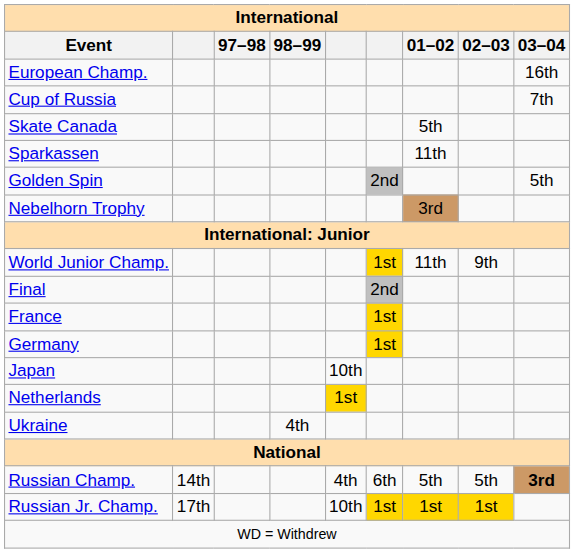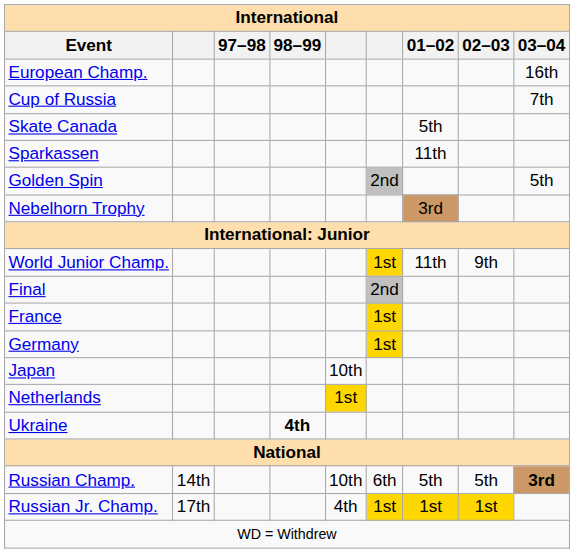Ukraine | 98–99: normal -> bold
Russian Champ. | column 5: 4th -> 10th
Russian Jr. Champ. | column 5: 10th -> 4th
